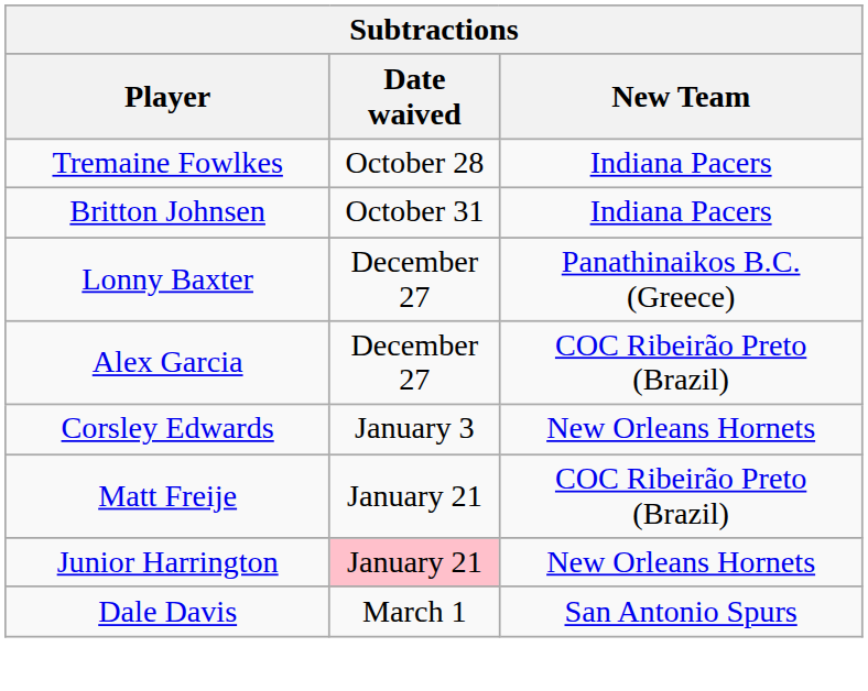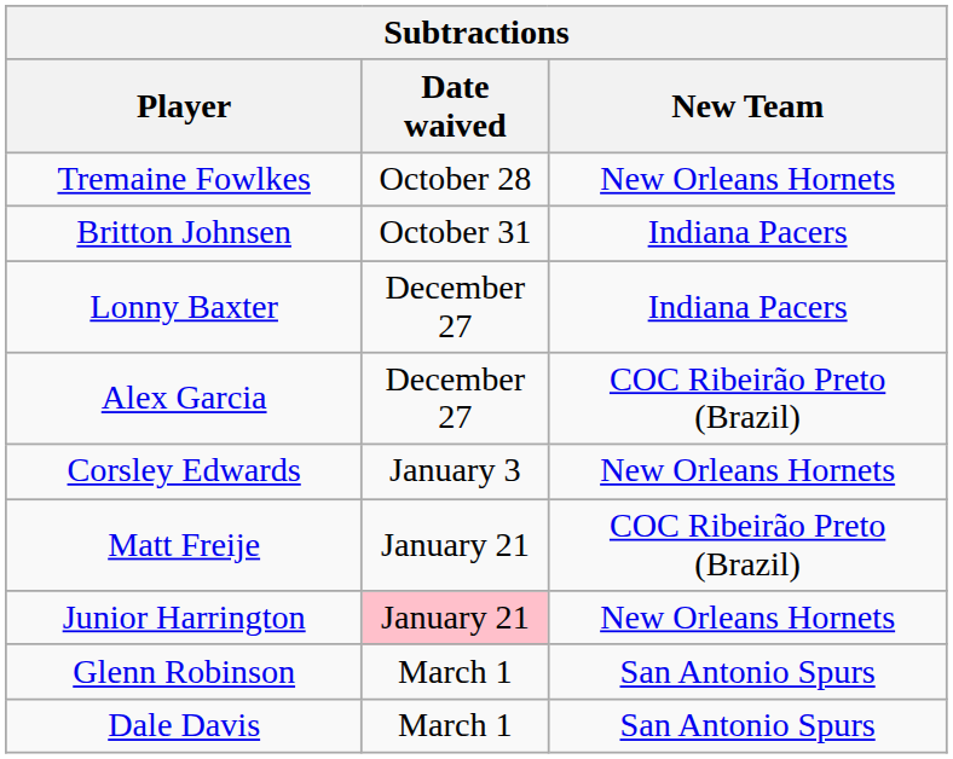Tremaine Fowlkes | New Team: Indiana Pacers -> New Orleans Hornets
Lonny Baxter | New Team: Panathinaikos B.C. (Greece) -> Indiana Pacers
+ row: Glenn Robinson | March 1 | San Antonio Spurs
